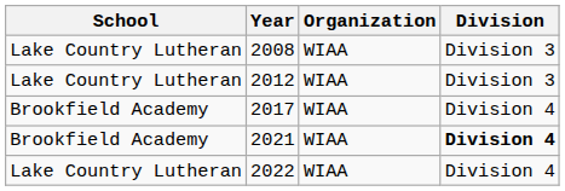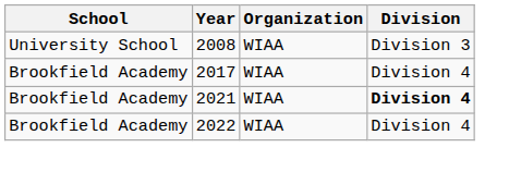2008 | School: Lake Country Lutheran -> University School
- row: Lake Country Lutheran | 2012 | WIAA | Division 3
2022 | School: Lake Country Lutheran -> Brookfield Academy
